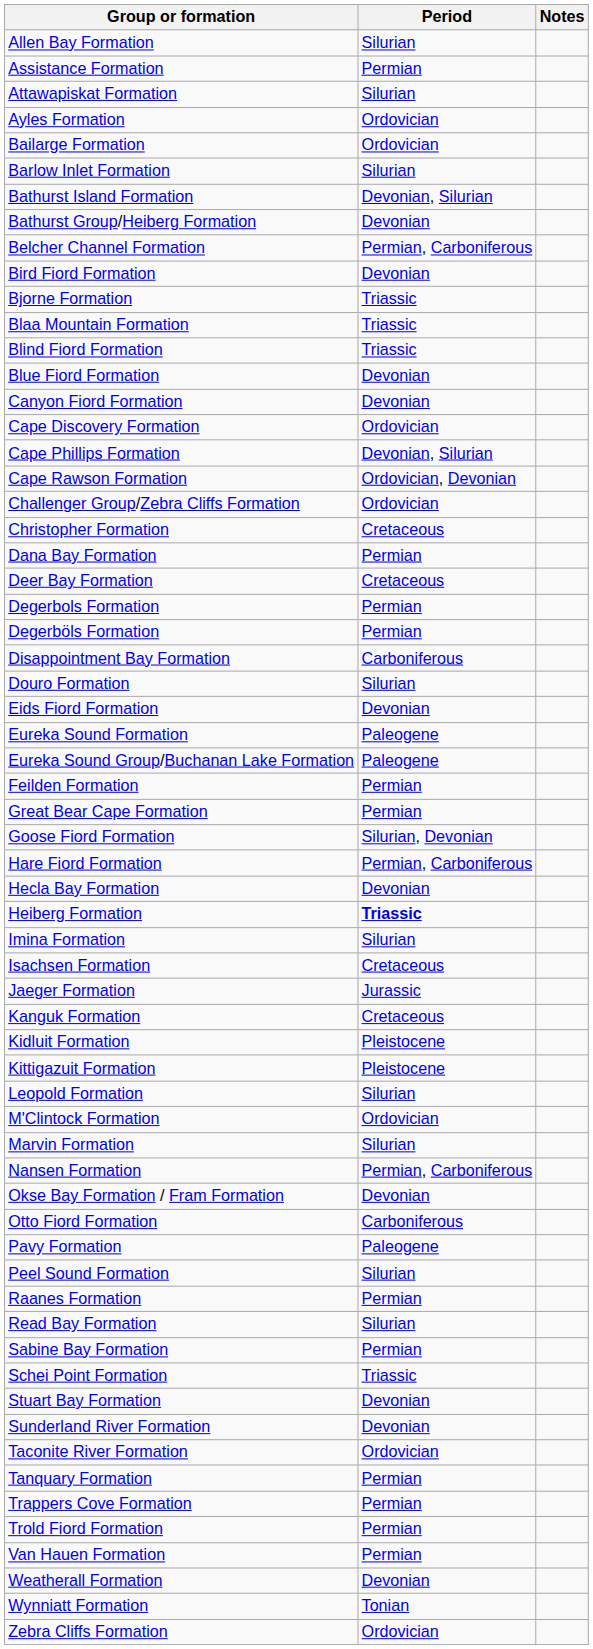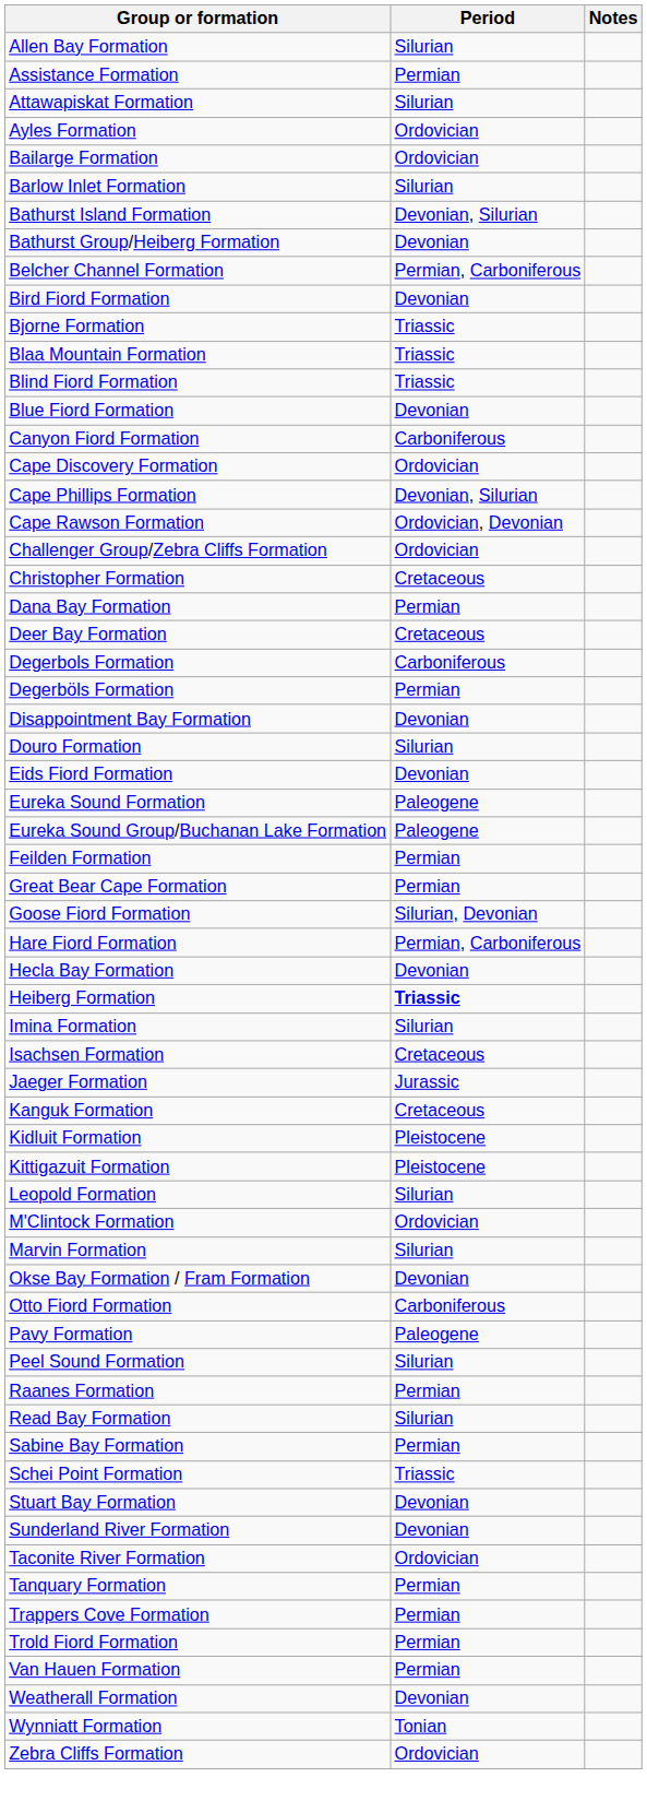Canyon Fiord Formation | Period: Devonian -> Carboniferous
Degerbols Formation | Period: Permian -> Carboniferous
Disappointment Bay Formation | Period: Carboniferous -> Devonian
- row: Nansen Formation | Permian, Carboniferous
